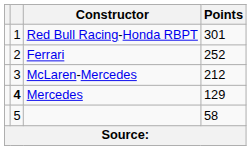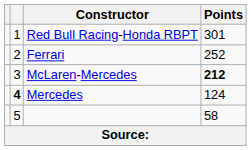McLaren-Mercedes | Points: normal -> bold
Mercedes | Points: 129 -> 124
